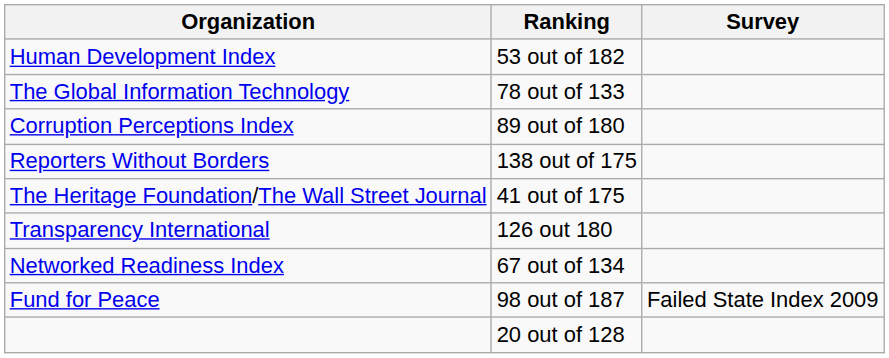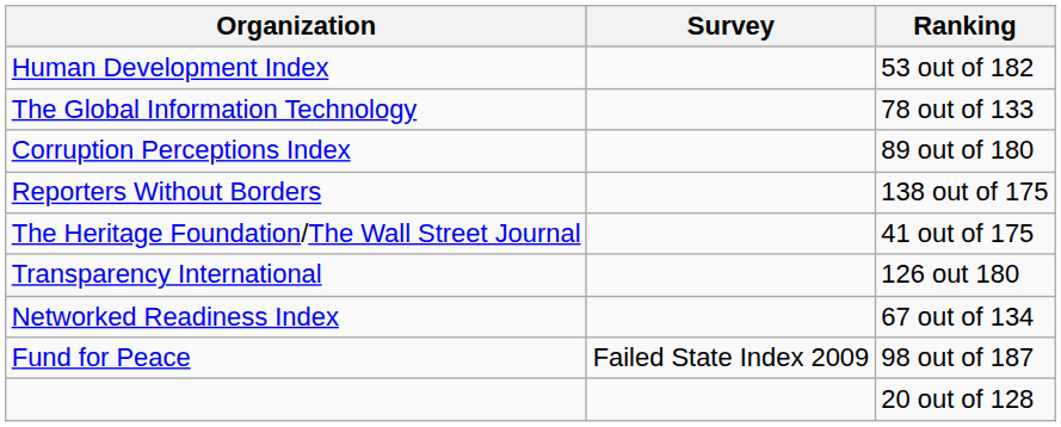columns swapped: Survey <-> Ranking
